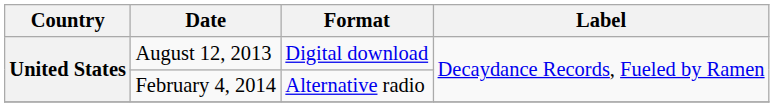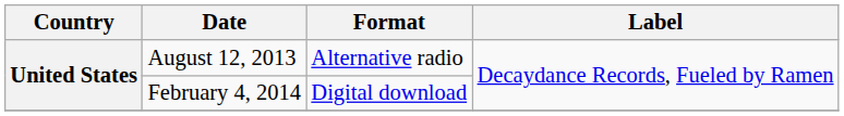August 12, 2013 | Format: Digital download -> Alternative radio
February 4, 2014 | Format: Alternative radio -> Digital download
